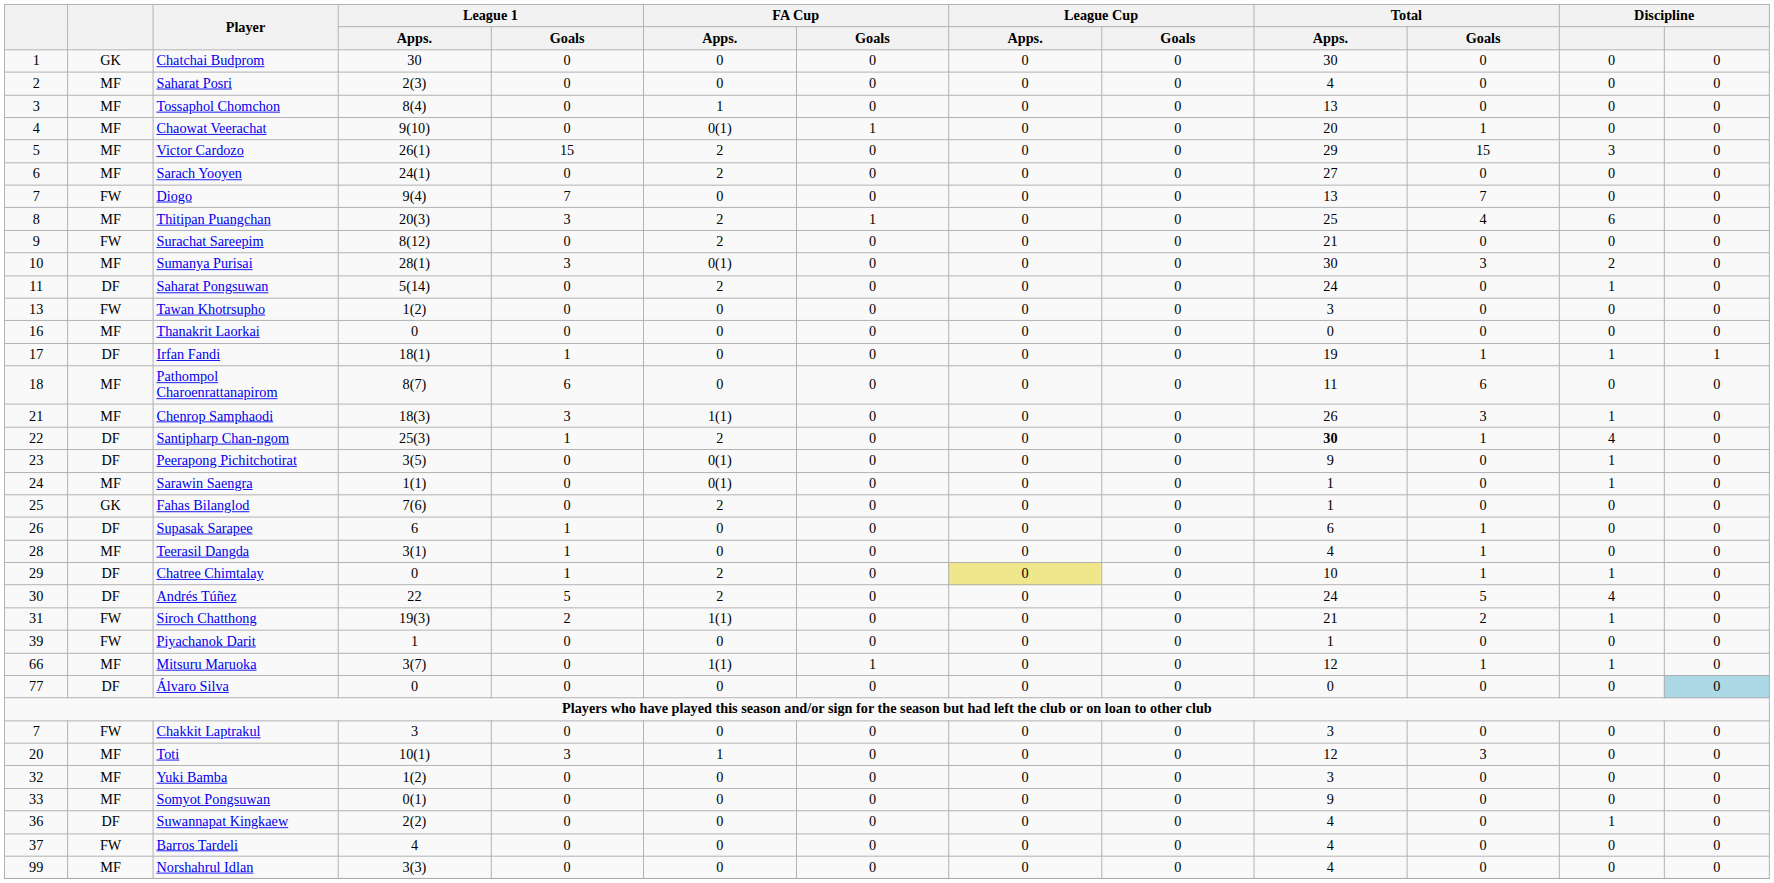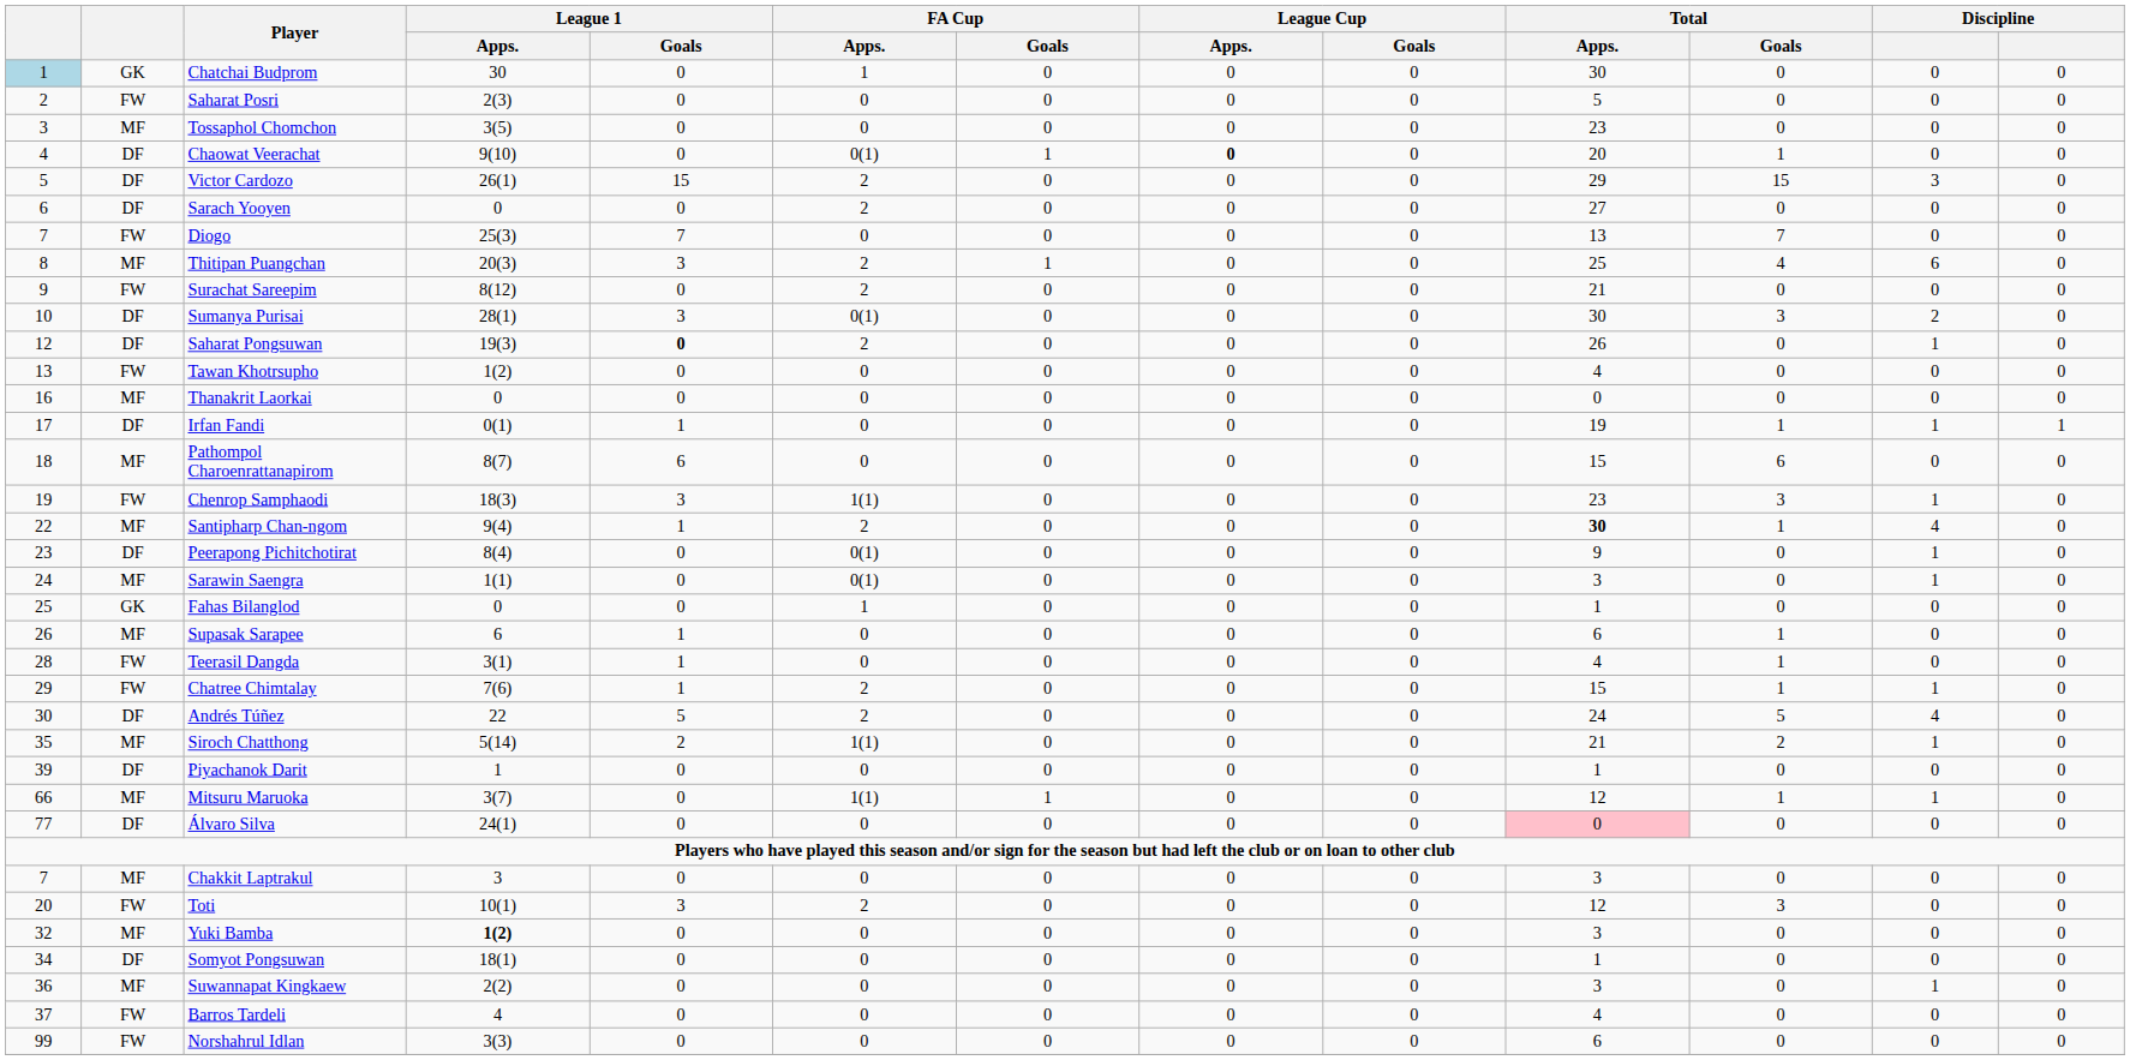Chatchai Budprom | column 1: no background -> lightblue background
Chatchai Budprom | FA Cup / Apps.: 0 -> 1
Saharat Posri | column 2: MF -> FW
Saharat Posri | Total / Apps.: 4 -> 5
Tossaphol Chomchon | League 1 / Apps.: 8(4) -> 3(5)
Tossaphol Chomchon | FA Cup / Apps.: 1 -> 0
Tossaphol Chomchon | Total / Apps.: 13 -> 23
Chaowat Veerachat | column 2: MF -> DF
Chaowat Veerachat | League Cup / Apps.: normal -> bold
Victor Cardozo | column 2: MF -> DF
Sarach Yooyen | column 2: MF -> DF
Sarach Yooyen | League 1 / Apps.: 24(1) -> 0
Diogo | League 1 / Apps.: 9(4) -> 25(3)
Sumanya Purisai | column 2: MF -> DF
Saharat Pongsuwan | column 1: 11 -> 12
Saharat Pongsuwan | League 1 / Apps.: 5(14) -> 19(3)
Saharat Pongsuwan | League 1 / Goals: normal -> bold
Saharat Pongsuwan | Total / Apps.: 24 -> 26
Tawan Khotrsupho | Total / Apps.: 3 -> 4
Irfan Fandi | League 1 / Apps.: 18(1) -> 0(1)
Pathompol Charoenrattanapirom | Total / Apps.: 11 -> 15
Chenrop Samphaodi | column 1: 21 -> 19
Chenrop Samphaodi | column 2: MF -> FW
Chenrop Samphaodi | Total / Apps.: 26 -> 23
Santipharp Chan-ngom | column 2: DF -> MF
Santipharp Chan-ngom | League 1 / Apps.: 25(3) -> 9(4)
Peerapong Pichitchotirat | League 1 / Apps.: 3(5) -> 8(4)
Sarawin Saengra | Total / Apps.: 1 -> 3
Fahas Bilanglod | League 1 / Apps.: 7(6) -> 0
Fahas Bilanglod | FA Cup / Apps.: 2 -> 1
Supasak Sarapee | column 2: DF -> MF
Teerasil Dangda | column 2: MF -> FW
Chatree Chimtalay | column 2: DF -> FW
Chatree Chimtalay | League 1 / Apps.: 0 -> 7(6)
Chatree Chimtalay | League Cup / Apps.: khaki background -> no background
Chatree Chimtalay | Total / Apps.: 10 -> 15
Siroch Chatthong | column 1: 31 -> 35
Siroch Chatthong | column 2: FW -> MF
Siroch Chatthong | League 1 / Apps.: 19(3) -> 5(14)
Piyachanok Darit | column 2: FW -> DF
Álvaro Silva | League 1 / Apps.: 0 -> 24(1)
Álvaro Silva | Total / Apps.: no background -> pink background
Álvaro Silva | column 13: lightblue background -> no background
Chakkit Laptrakul | column 2: FW -> MF
Toti | column 2: MF -> FW
Toti | FA Cup / Apps.: 1 -> 2
Yuki Bamba | League 1 / Apps.: normal -> bold
Somyot Pongsuwan | column 1: 33 -> 34
Somyot Pongsuwan | column 2: MF -> DF
Somyot Pongsuwan | League 1 / Apps.: 0(1) -> 18(1)
Somyot Pongsuwan | Total / Apps.: 9 -> 1
Suwannapat Kingkaew | column 2: DF -> MF
Suwannapat Kingkaew | Total / Apps.: 4 -> 3
Norshahrul Idlan | column 2: MF -> FW
Norshahrul Idlan | Total / Apps.: 4 -> 6
